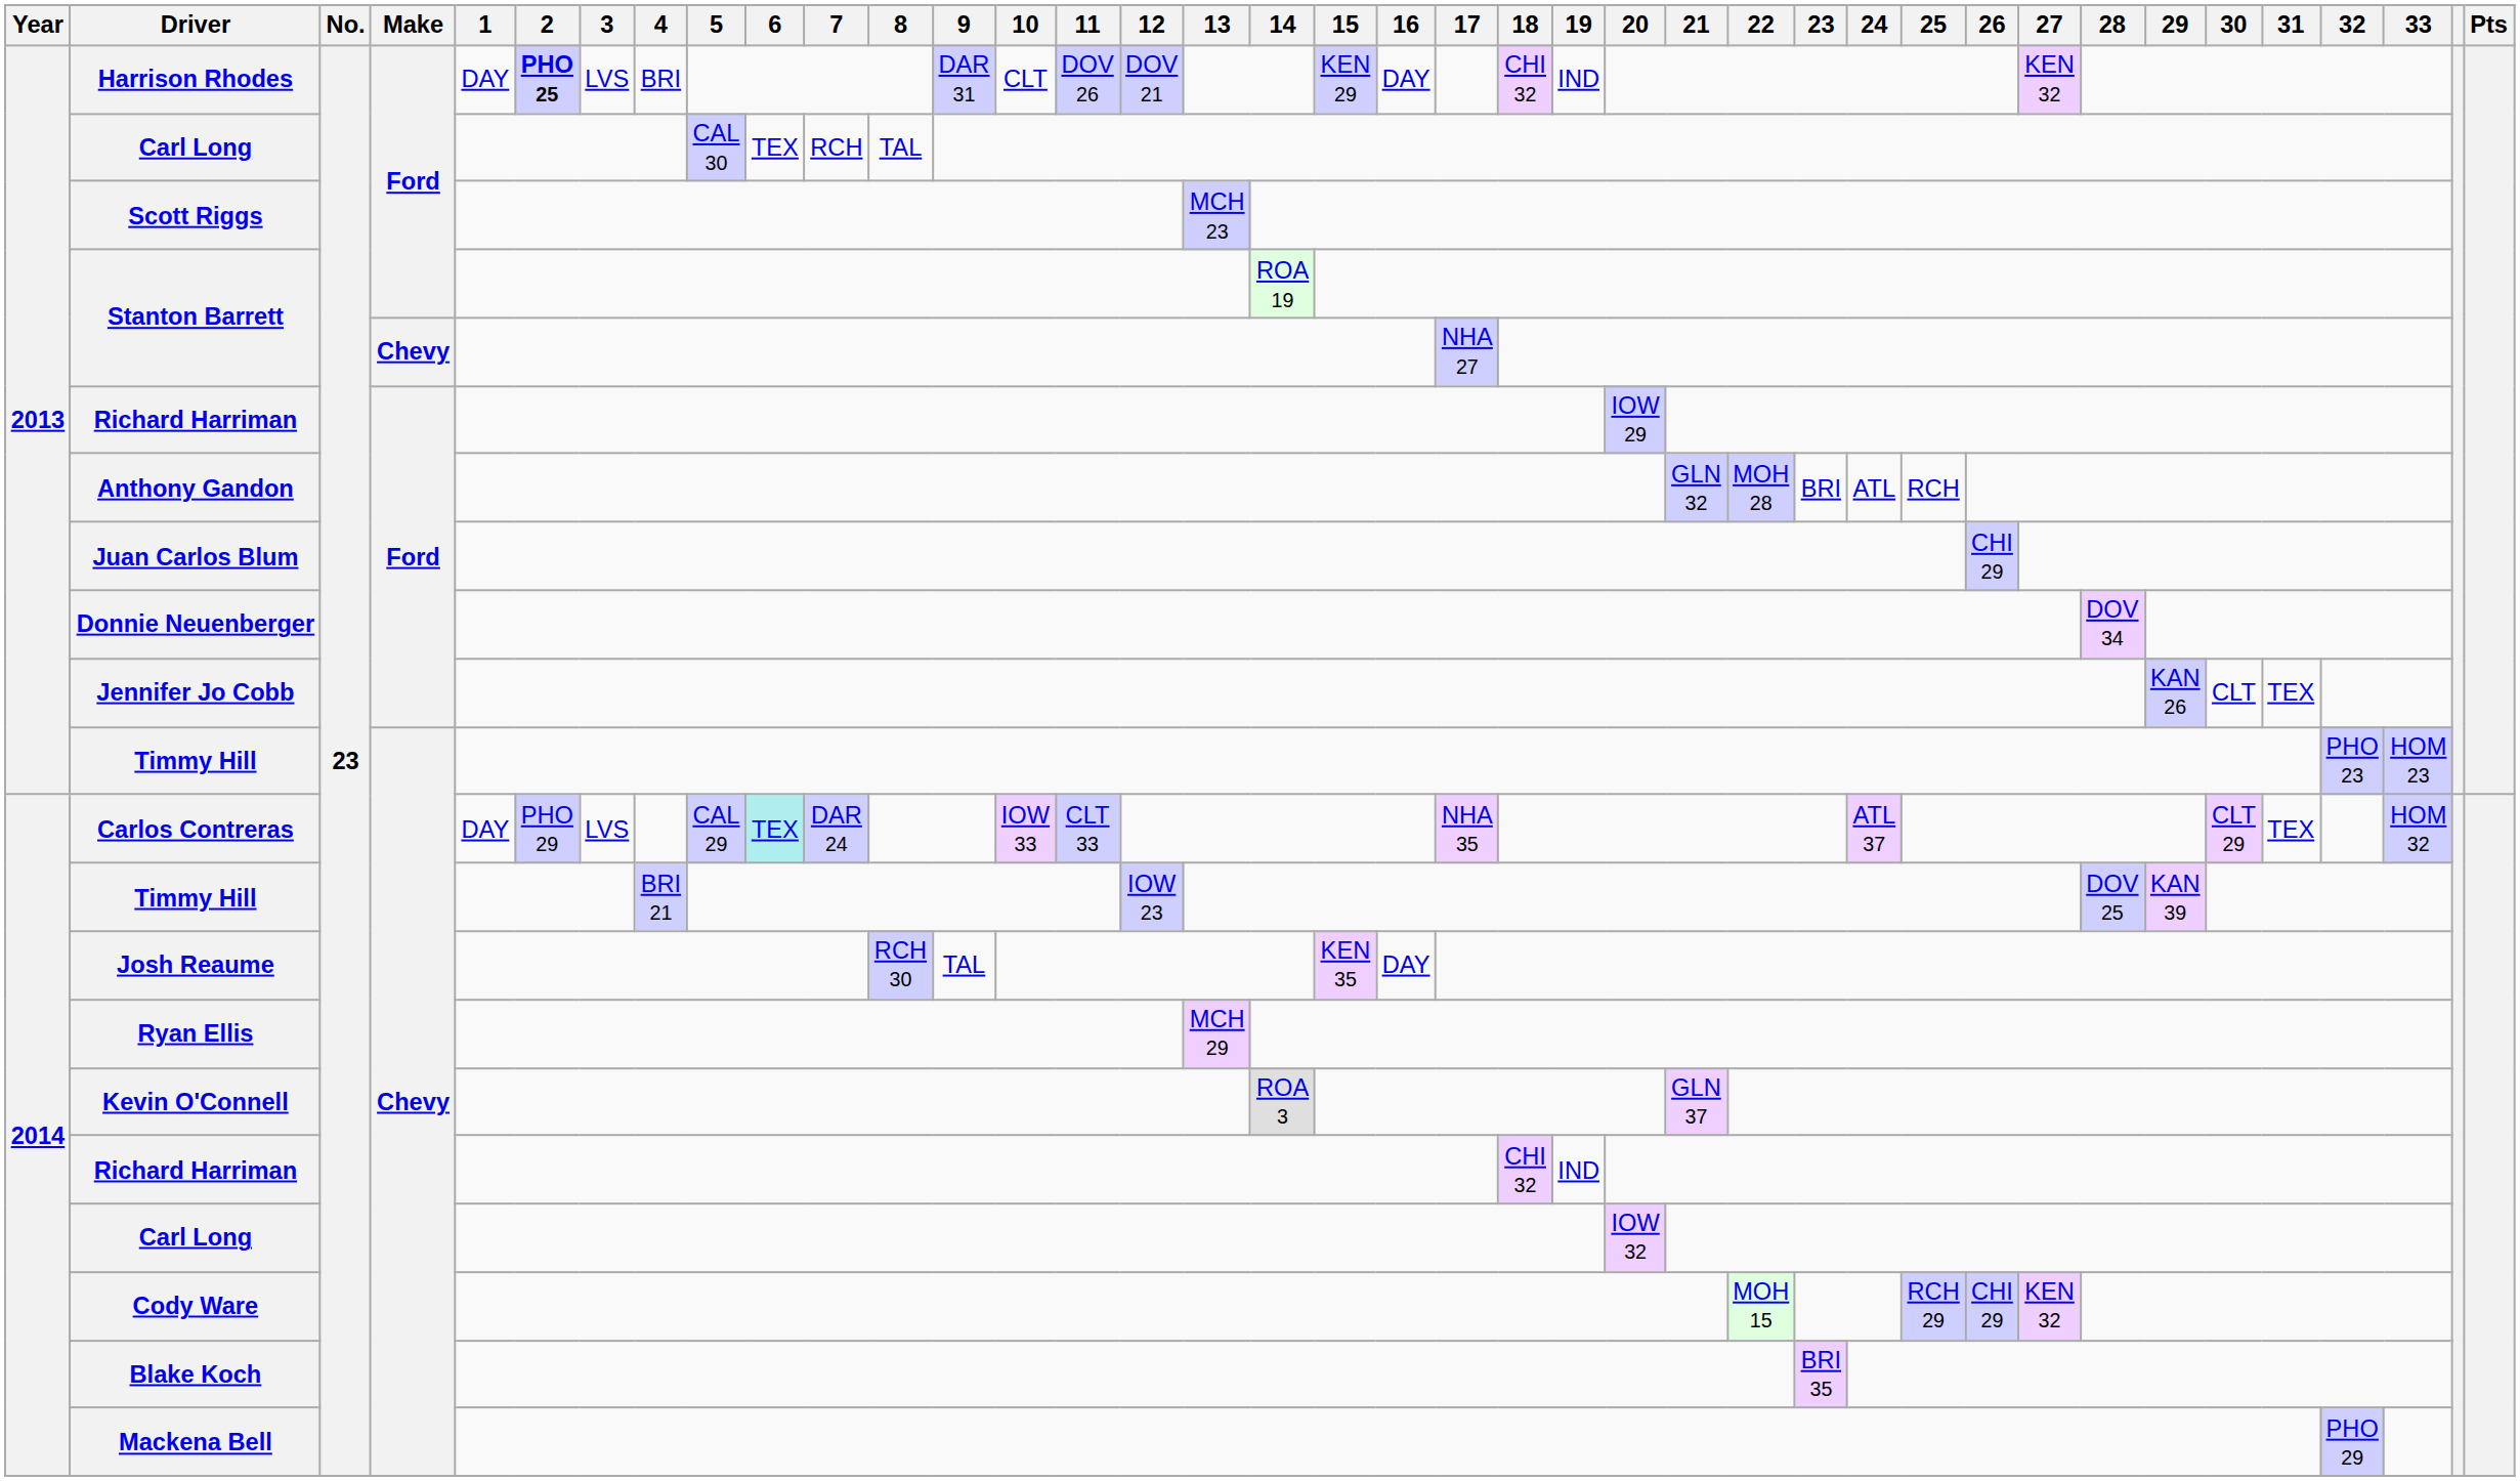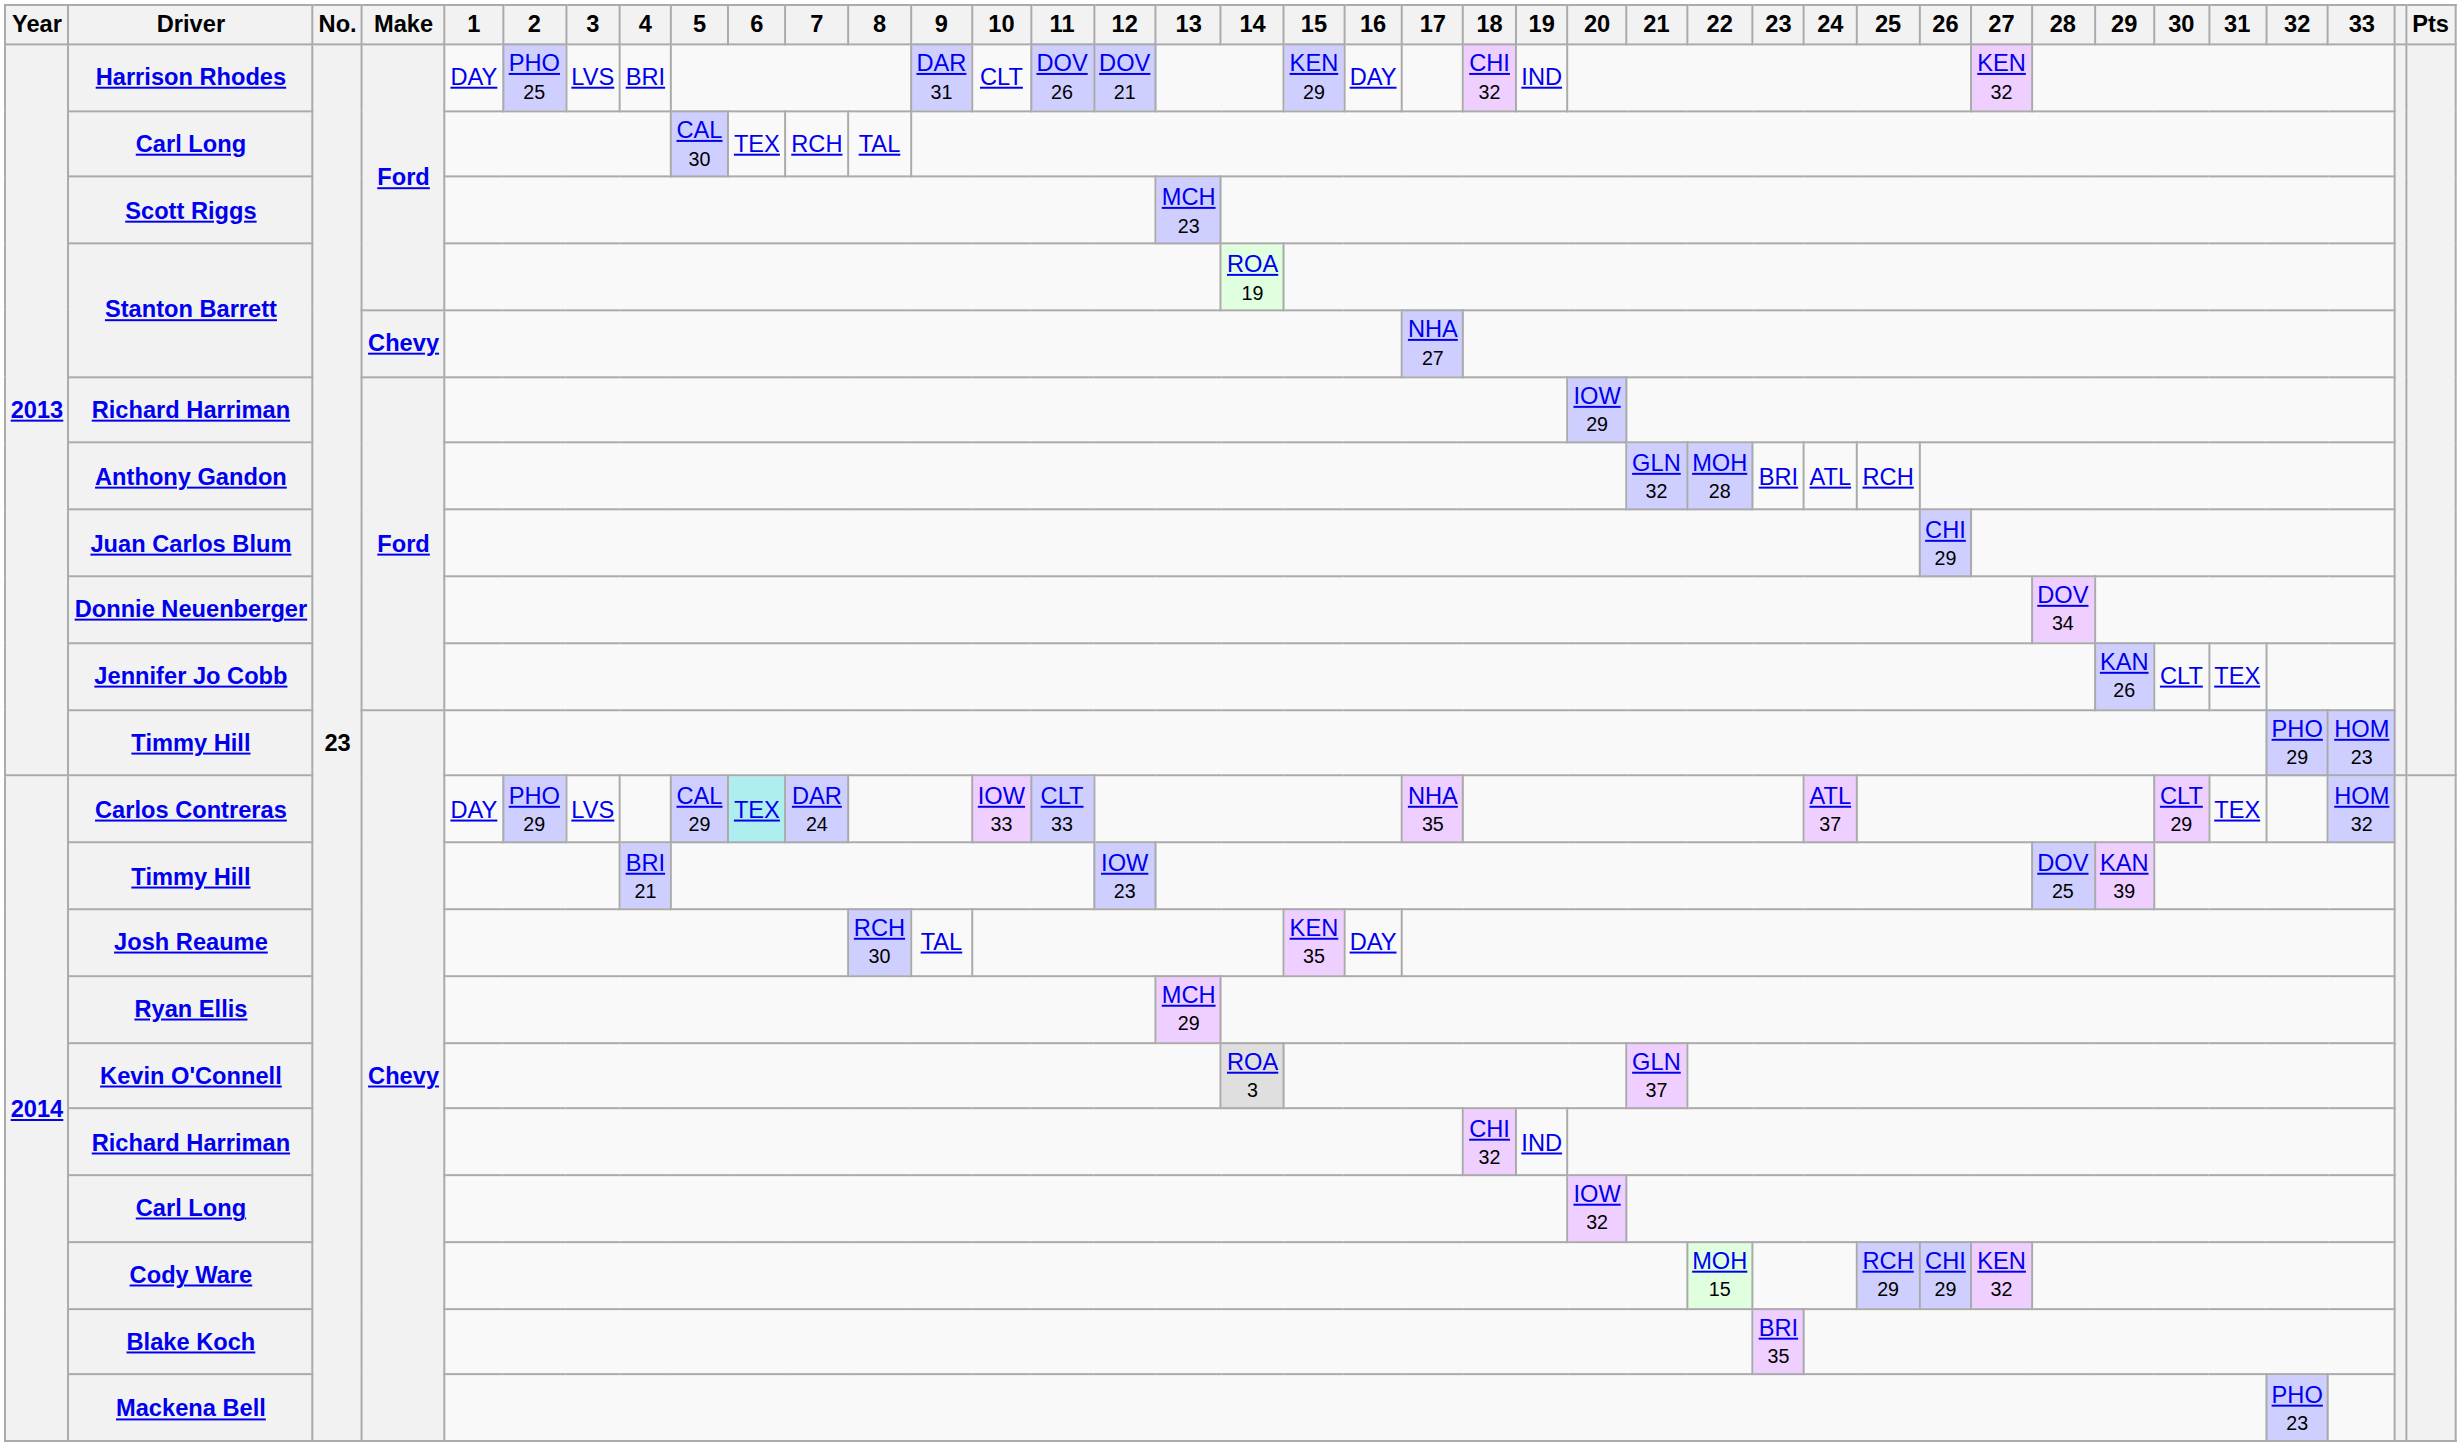Harrison Rhodes | 2: bold -> normal
2013 / Timmy Hill | 32: PHO 23 -> PHO 29
Mackena Bell | 32: PHO 29 -> PHO 23
